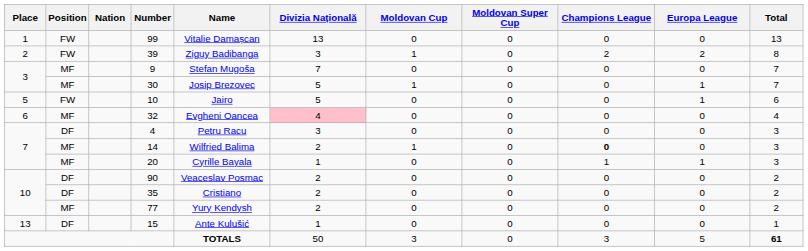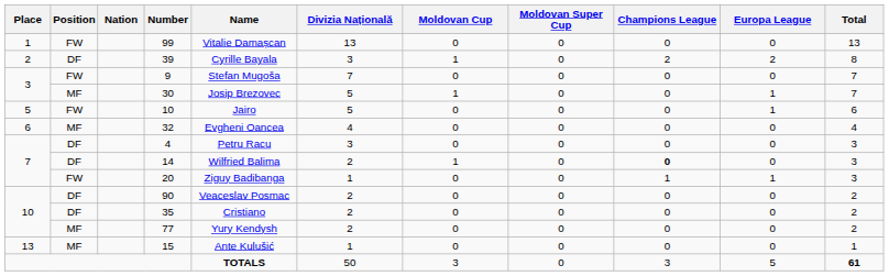39 | Position: FW -> DF
39 | Name: Ziguy Badibanga -> Cyrille Bayala
9 | Position: MF -> FW
32 | Divizia Națională: pink background -> no background
14 | Position: MF -> DF
20 | Position: MF -> FW
20 | Name: Cyrille Bayala -> Ziguy Badibanga
15 | Position: DF -> MF
